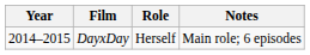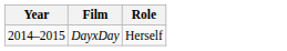- column: Notes | Main role; 6 episodes
